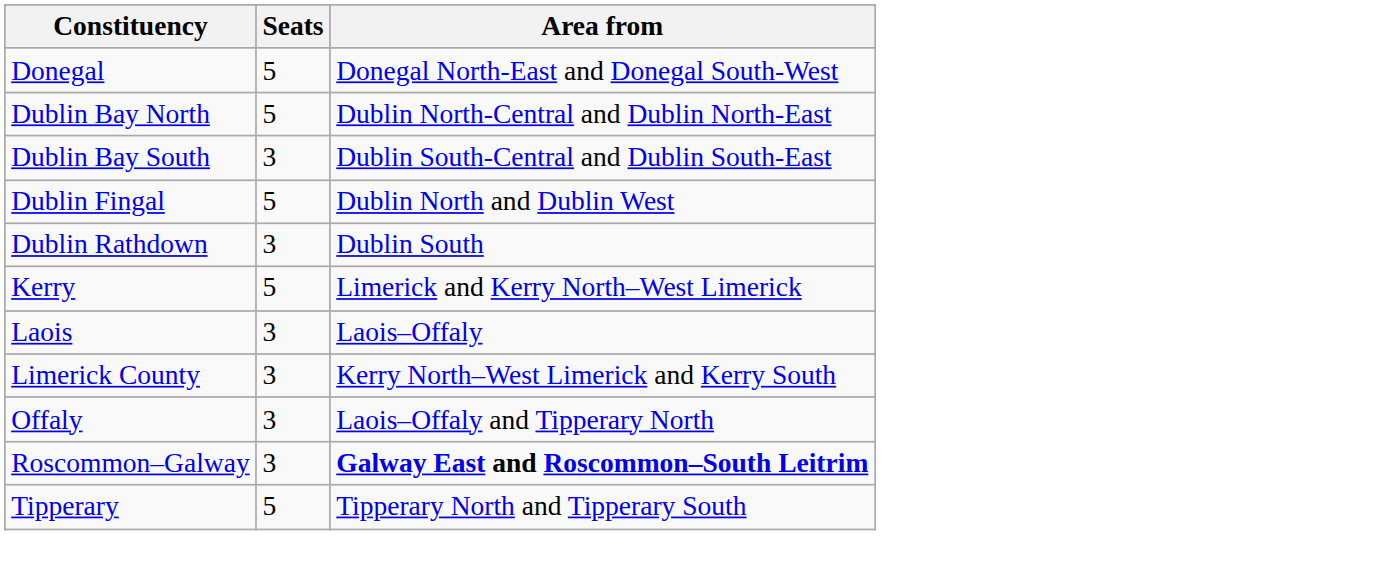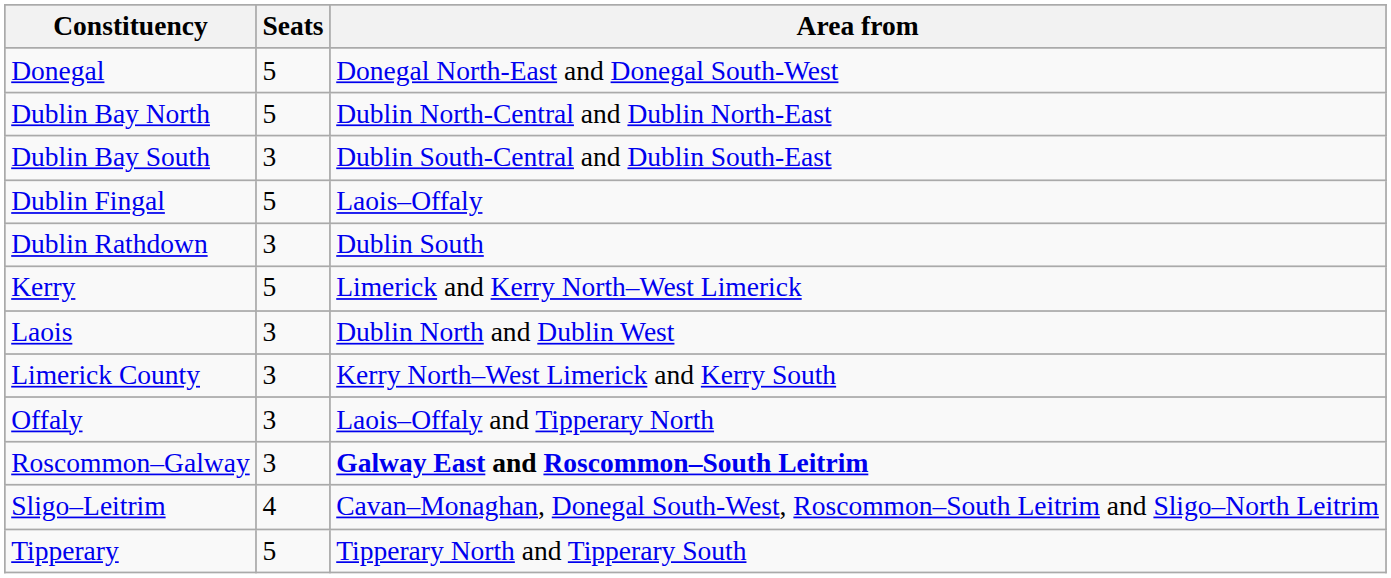Dublin Fingal | Area from: Dublin North and Dublin West -> Laois–Offaly
Laois | Area from: Laois–Offaly -> Dublin North and Dublin West
+ row: Sligo–Leitrim | 4 | Cavan–Monaghan, Donegal South-West, Roscommon–South Leitrim and Sligo–North Leitrim
